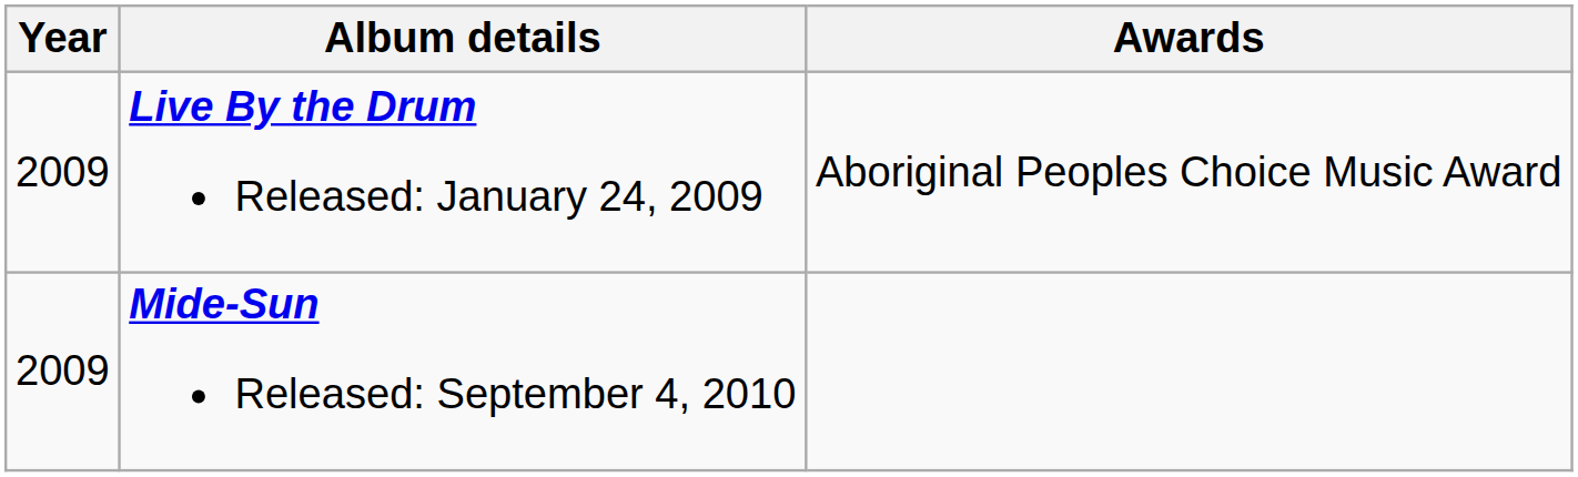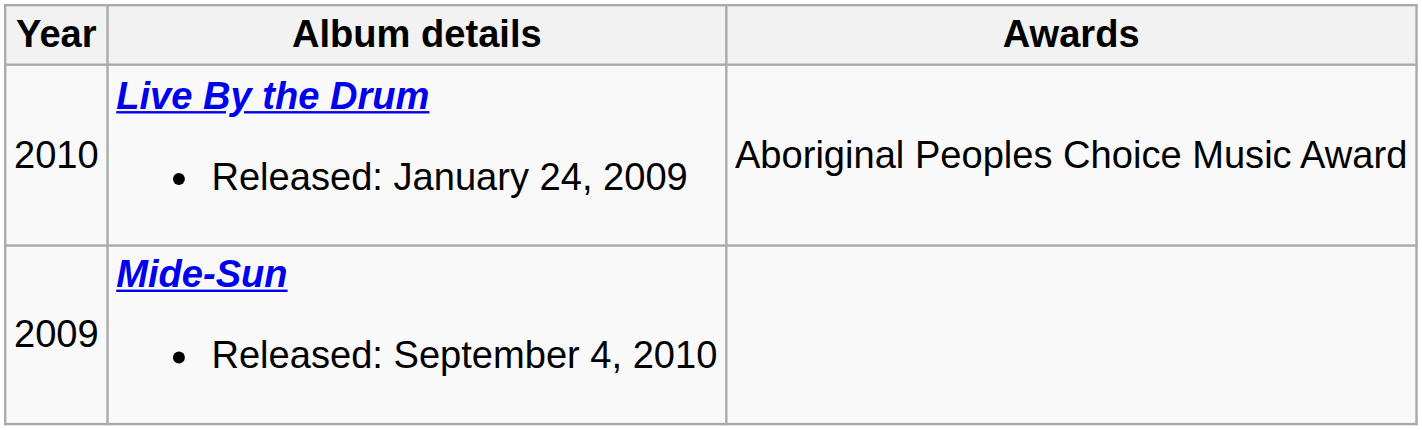Live By the Drum Released: January 24, 2009 | Year: 2009 -> 2010
